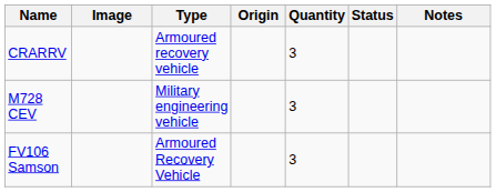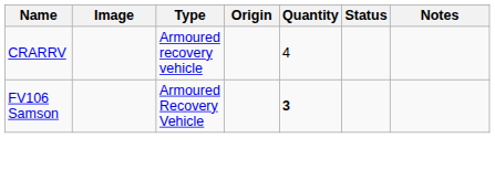CRARRV | Quantity: 3 -> 4
- row: M728 CEV | Military engineering vehicle | 3
FV106 Samson | Quantity: normal -> bold
